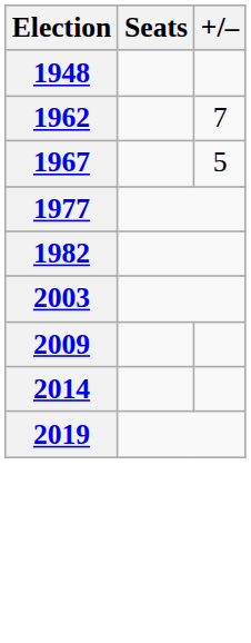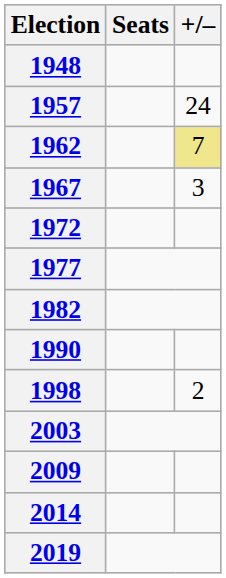+ row: 1957 | 24
1962 | +/–: no background -> khaki background
1967 | +/–: 5 -> 3
+ row: 1972
+ row: 1990
+ row: 1998 | 2
